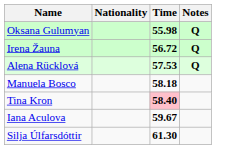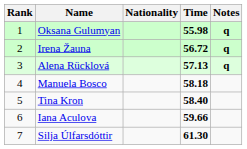+ column: Rank | 1 | 2 | 3 | 4 | 5 | 6 | 7
Oksana Gulumyan | Notes: Q -> q
Irena Žauna | Notes: Q -> q
Alena Rücklová | Time: 57.53 -> 57.13
Alena Rücklová | Notes: Q -> q
Tina Kron | Time: pink background -> no background
Iana Aculova | Time: 59.67 -> 59.66
